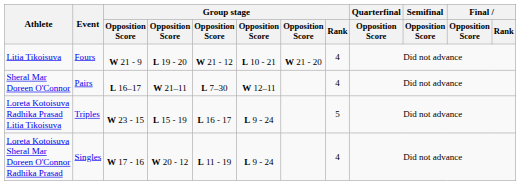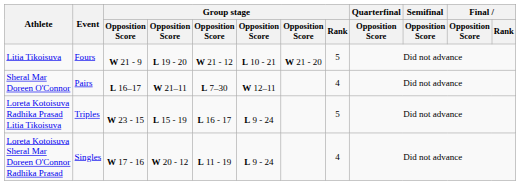Litia Tikoisuva | Group stage / Rank: 4 -> 5
